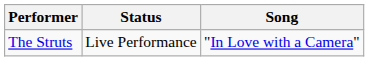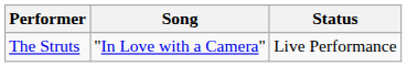columns swapped: Song <-> Status
